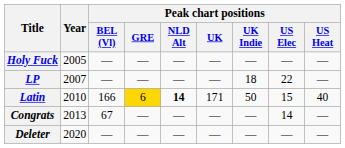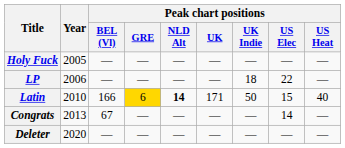LP | Year: 2007 -> 2006
